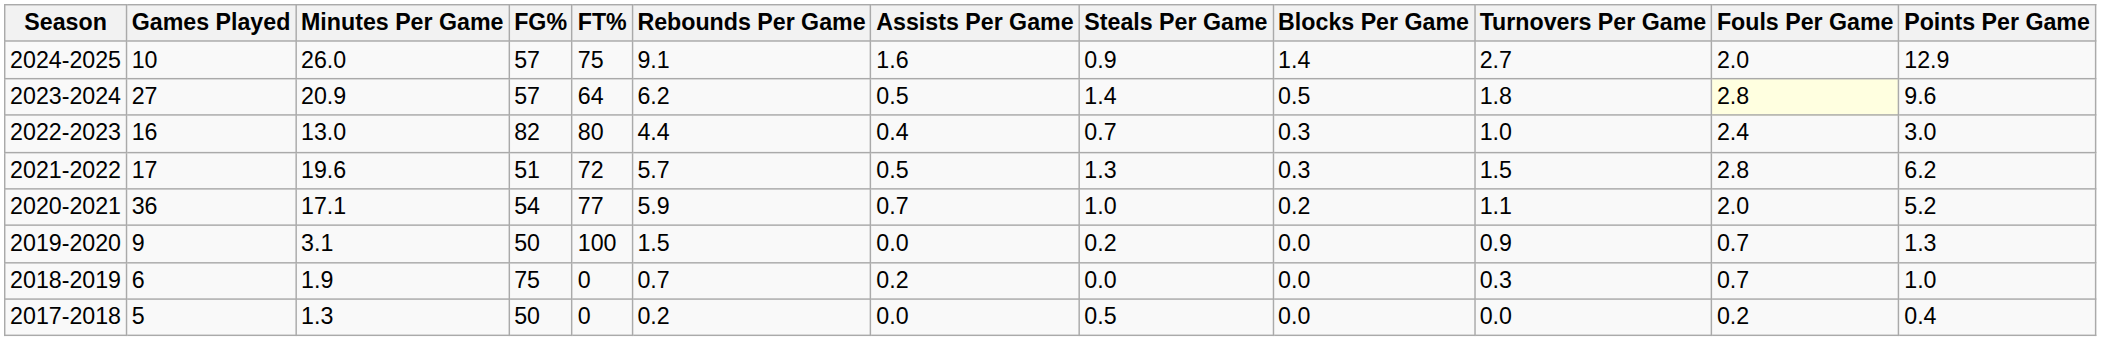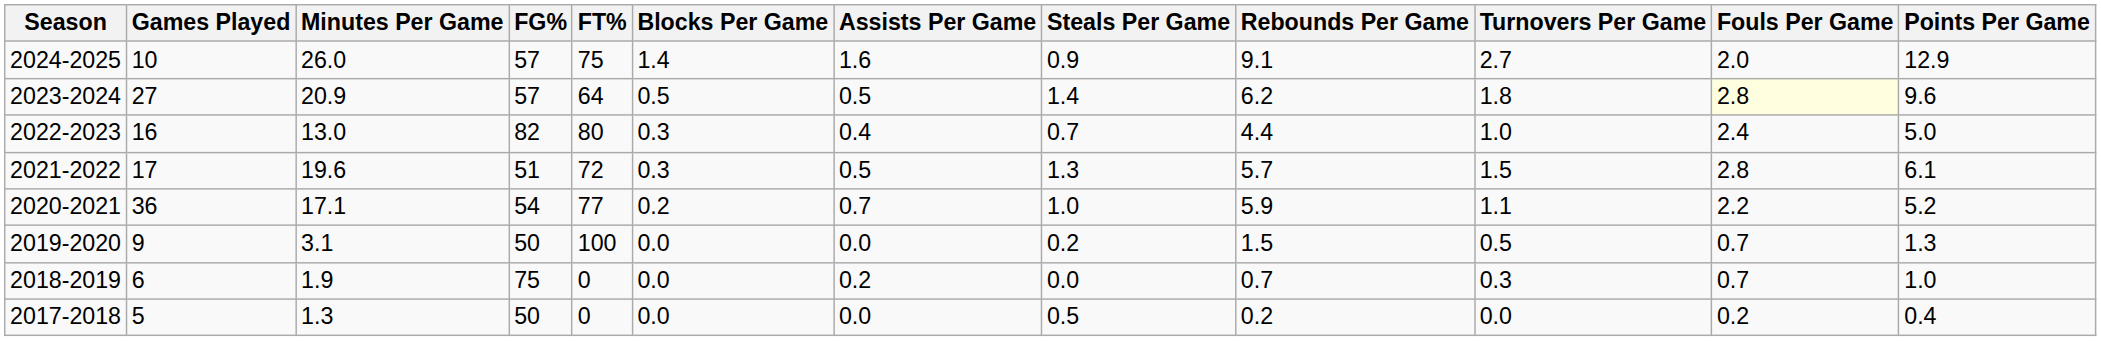columns swapped: Rebounds Per Game <-> Blocks Per Game
2022-2023 | Points Per Game: 3.0 -> 5.0
2021-2022 | Points Per Game: 6.2 -> 6.1
2020-2021 | Fouls Per Game: 2.0 -> 2.2
2019-2020 | Turnovers Per Game: 0.9 -> 0.5
